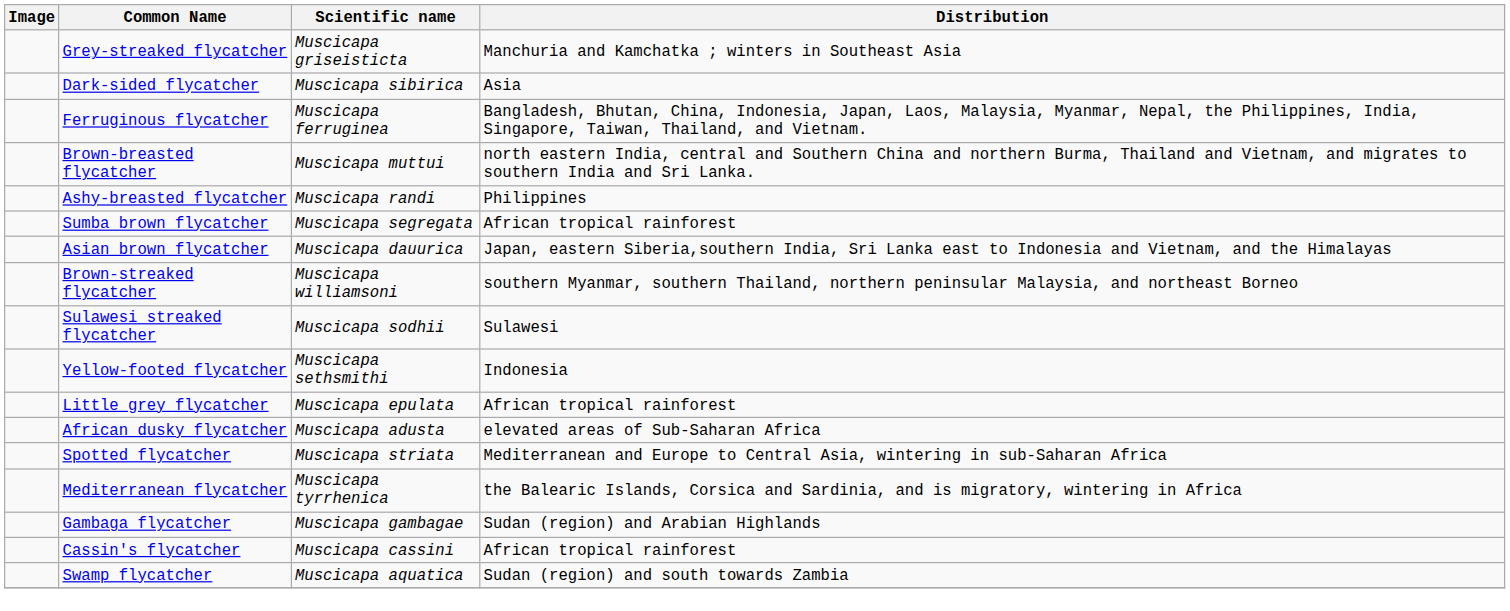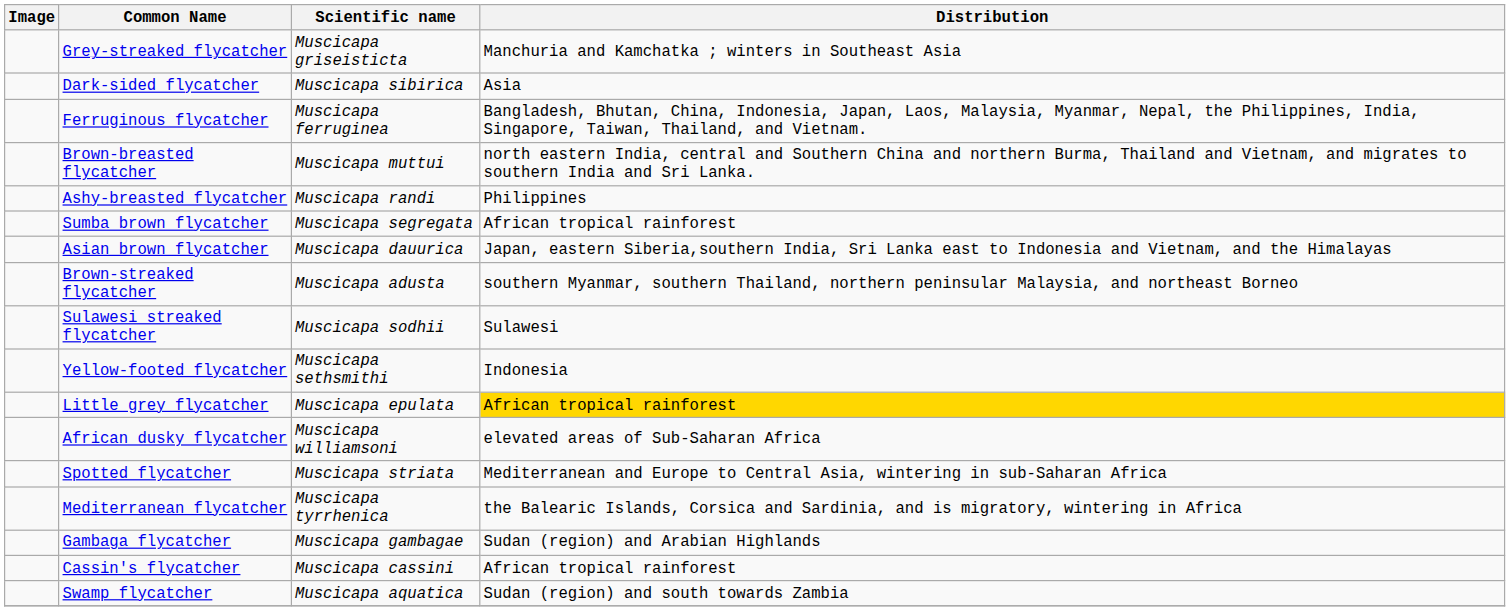Brown-streaked flycatcher | Scientific name: Muscicapa williamsoni -> Muscicapa adusta
Little grey flycatcher | Distribution: no background -> gold background
African dusky flycatcher | Scientific name: Muscicapa adusta -> Muscicapa williamsoni
